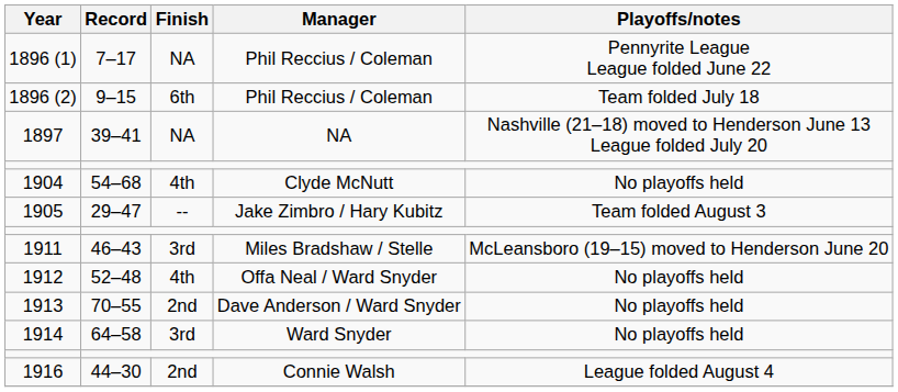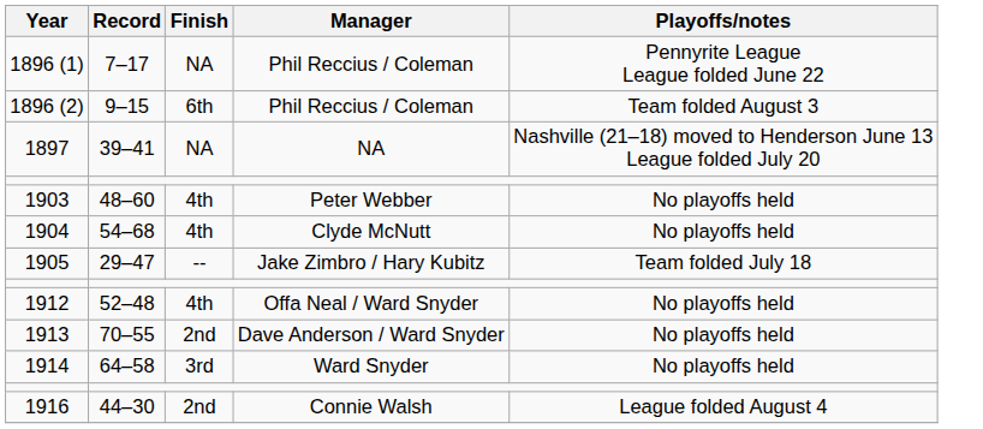1896 (2) | Playoffs/notes: Team folded July 18 -> Team folded August 3
+ row: 1903 | 48–60 | 4th | Peter Webber | No playoffs held
1905 | Playoffs/notes: Team folded August 3 -> Team folded July 18
- row: 1911 | 46–43 | 3rd | Miles Bradshaw / Stelle | McLeansboro (19–15) moved to Henderson June 20
